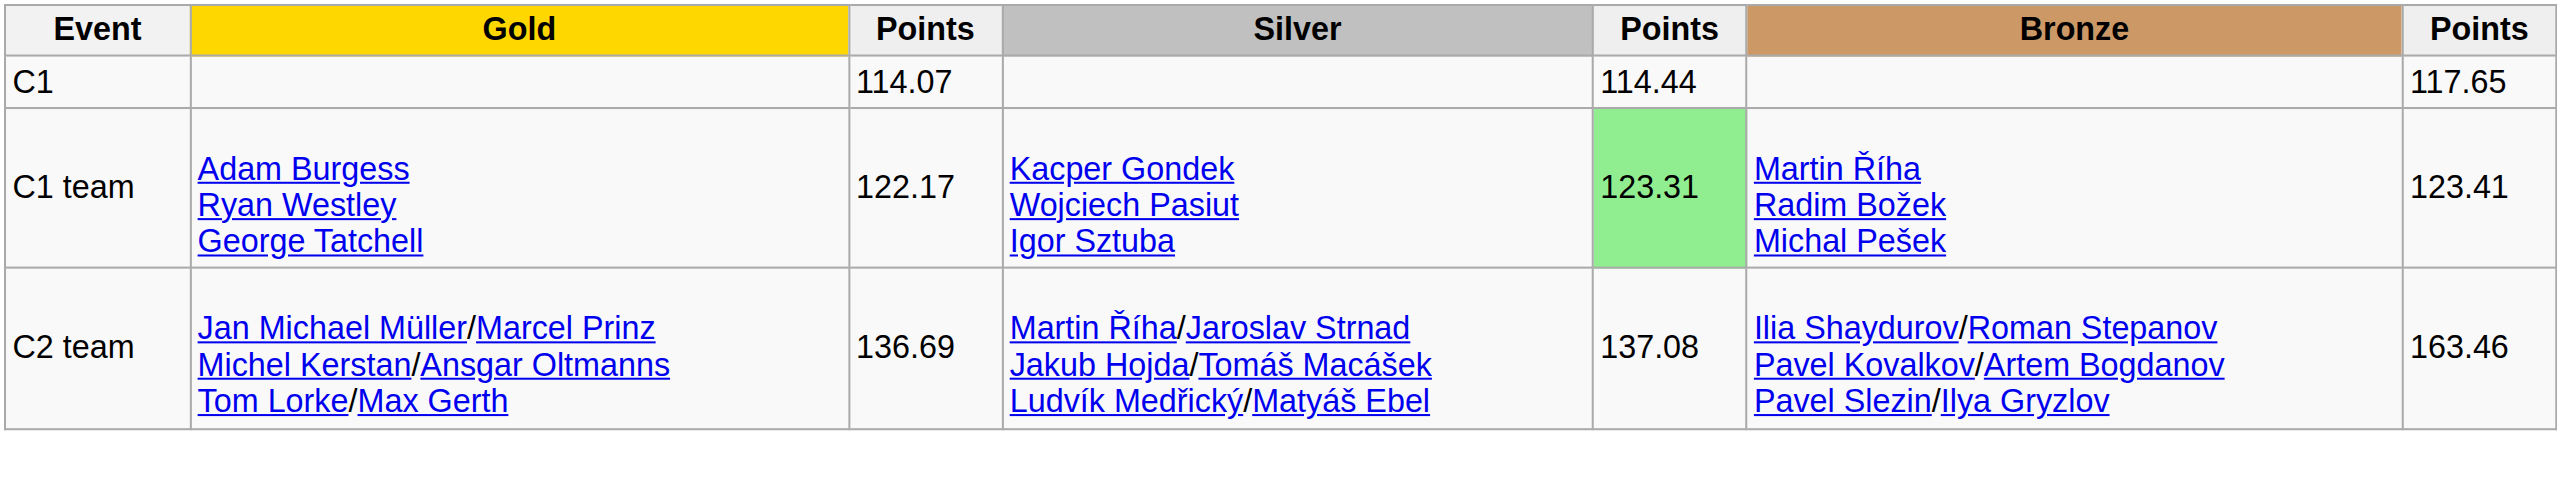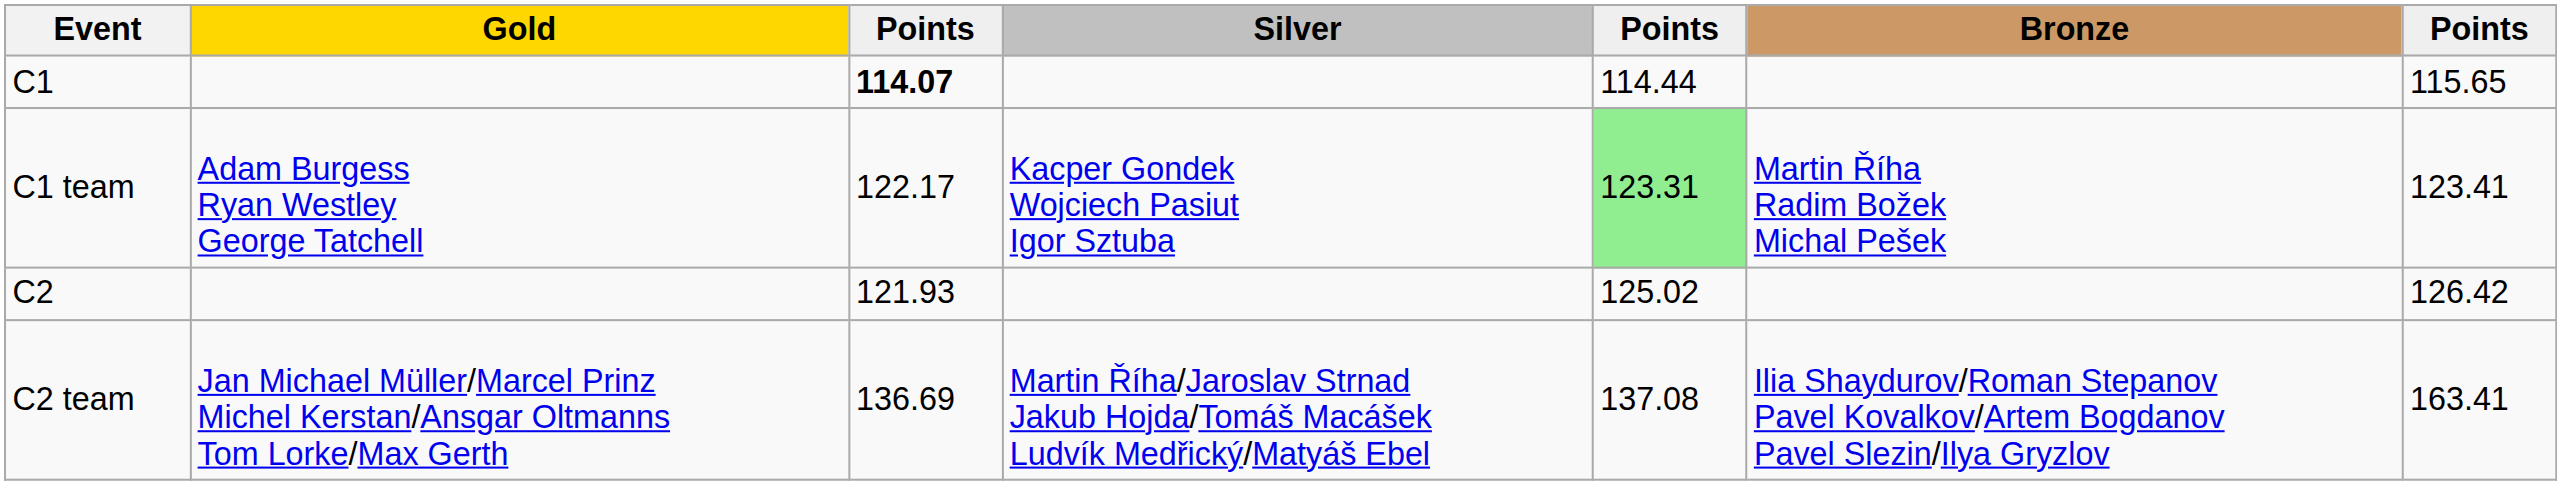C1 | column 3: normal -> bold
C1 | column 7: 117.65 -> 115.65
+ row: C2 | 121.93 | 125.02 | 126.42
C2 team | column 7: 163.46 -> 163.41
